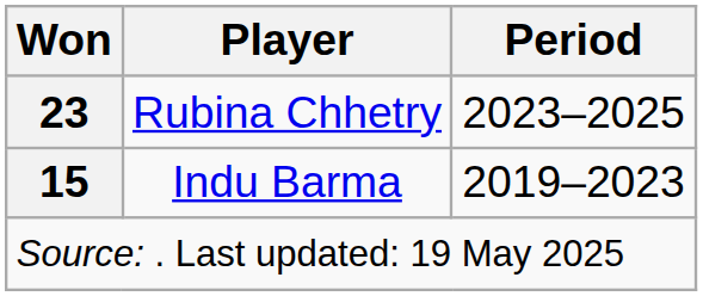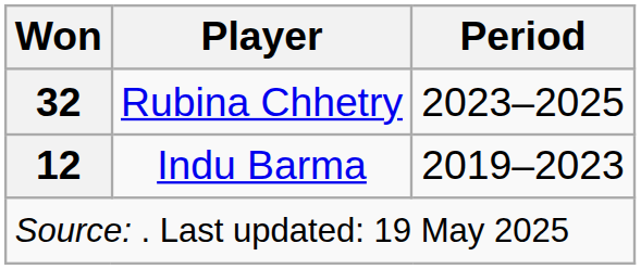Rubina Chhetry | Won: 23 -> 32
Indu Barma | Won: 15 -> 12
